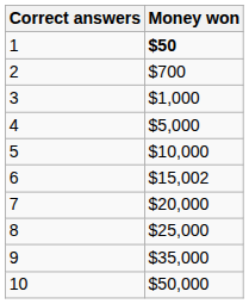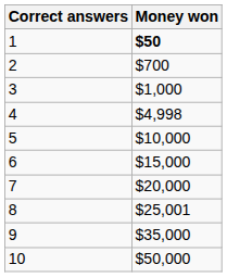4 | Money won: $5,000 -> $4,998
6 | Money won: $15,002 -> $15,000
8 | Money won: $25,000 -> $25,001
